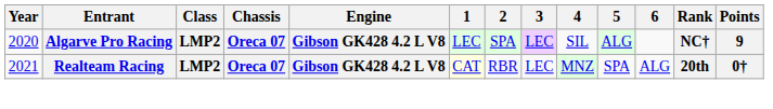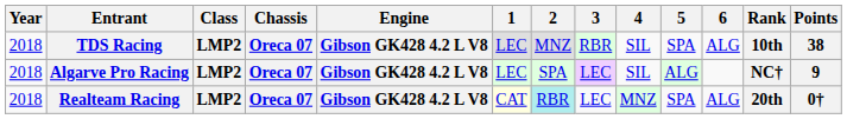+ row: 2018 | TDS Racing | LMP2 | Oreca 07 | Gibson GK428 4.2 L V8 | LEC | MNZ | RBR | SIL | SPA | ALG | 10th | 38
Algarve Pro Racing | Year: 2020 -> 2018
Realteam Racing | Year: 2021 -> 2018
Realteam Racing | 2: no background -> paleturquoise background
